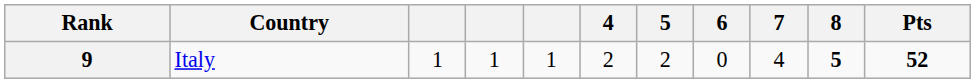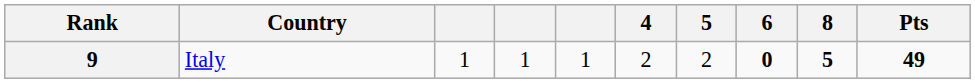- column: 7 | 4
9 | 6: normal -> bold
9 | Pts: 52 -> 49
